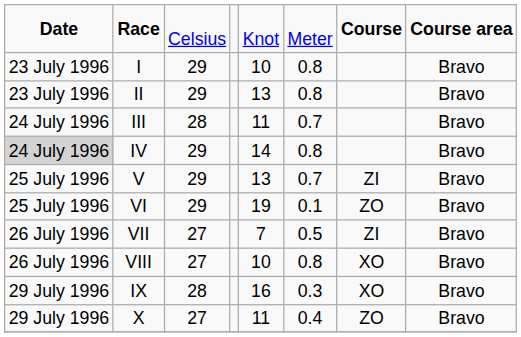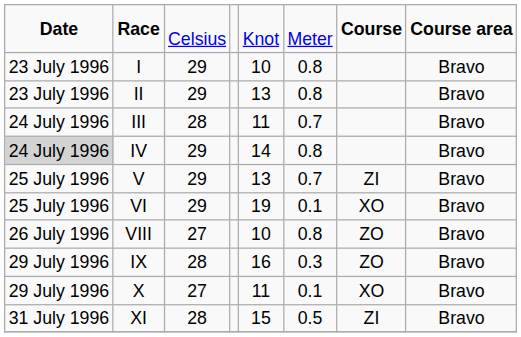VI | column 7: ZO -> XO
- row: 26 July 1996 | VII | 27 | 7 | 0.5 | ZI | Bravo
VIII | column 7: XO -> ZO
IX | column 7: XO -> ZO
X | column 6: 0.4 -> 0.1
X | column 7: ZO -> XO
+ row: 31 July 1996 | XI | 28 | 15 | 0.5 | ZI | Bravo
